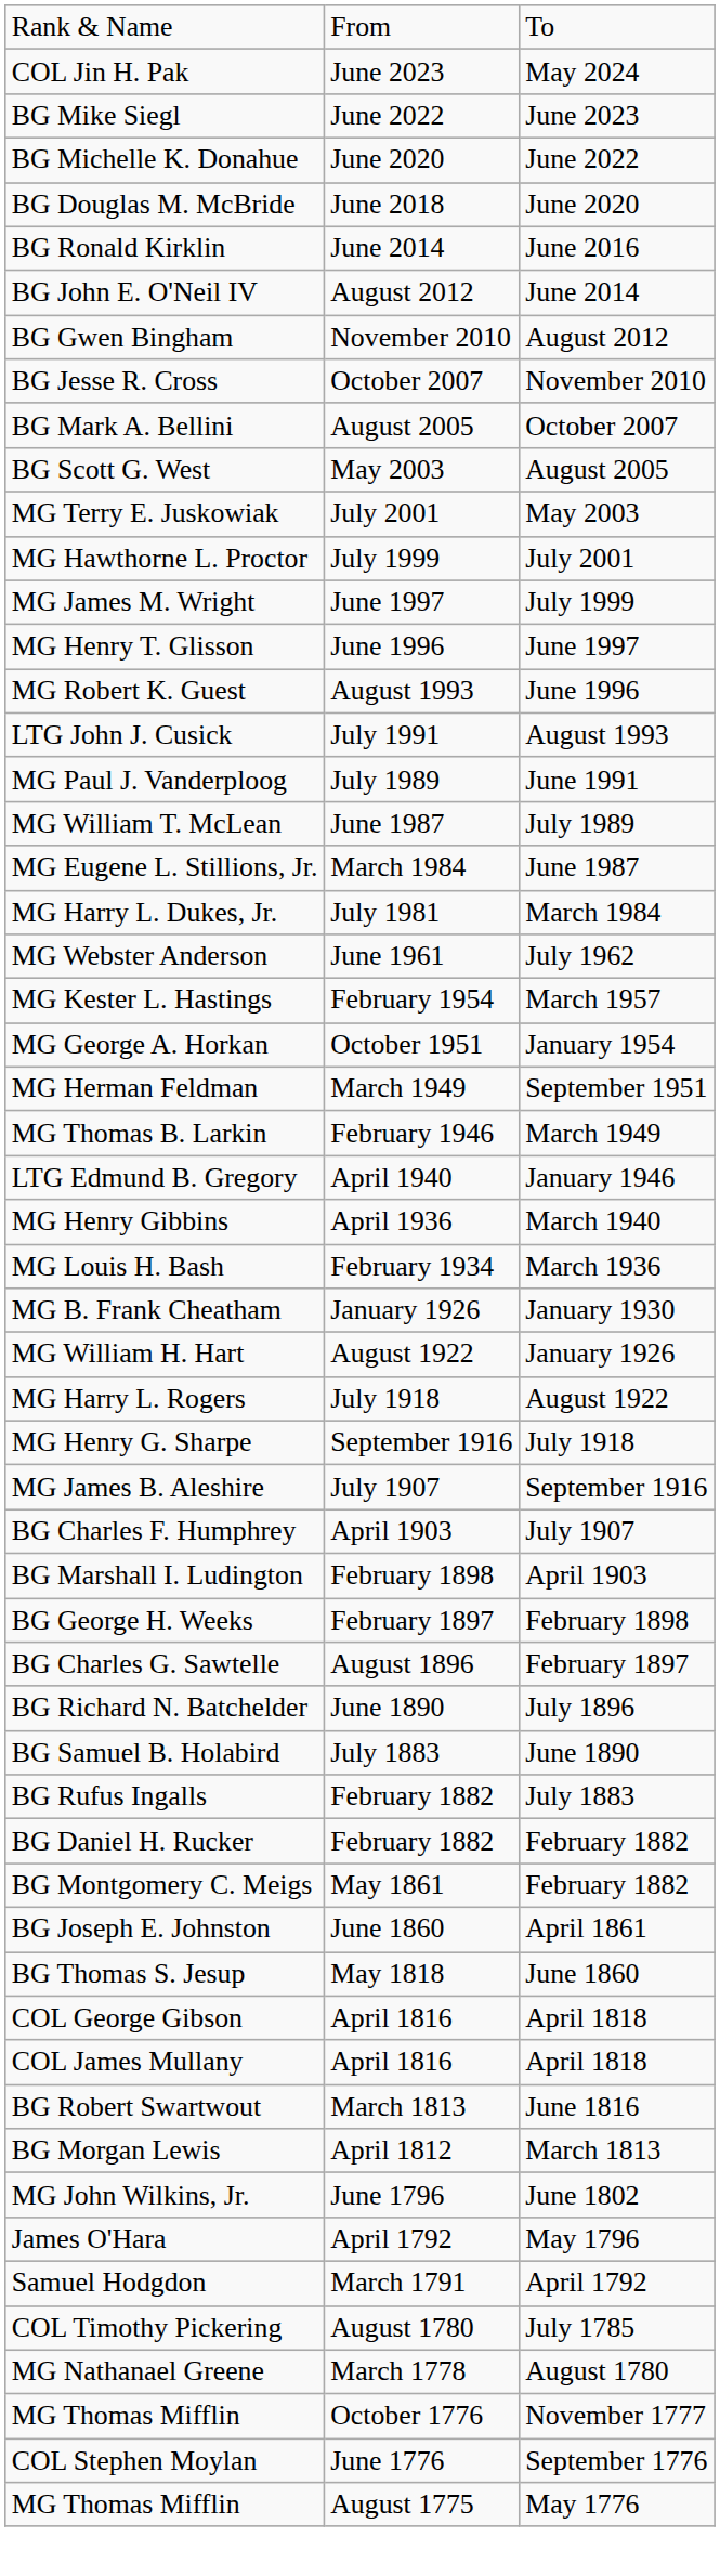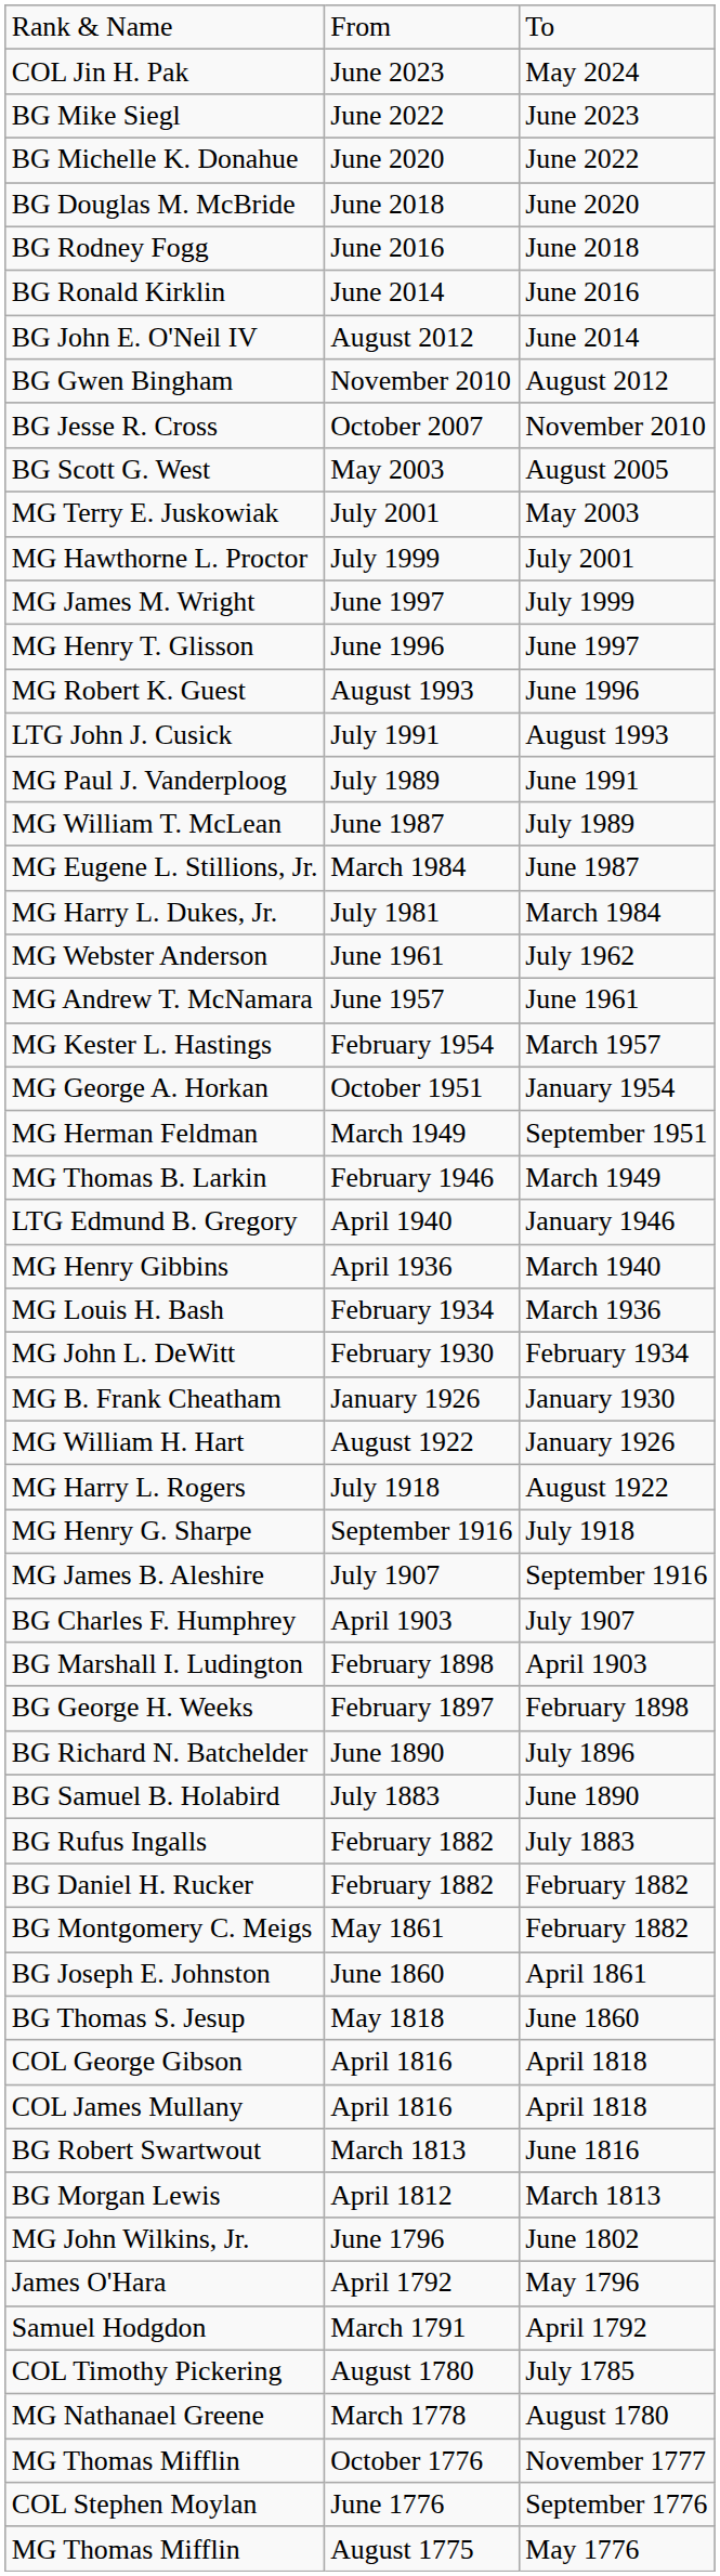+ row: BG Rodney Fogg | June 2016 | June 2018
- row: BG Mark A. Bellini | August 2005 | October 2007
+ row: MG Andrew T. McNamara | June 1957 | June 1961
+ row: MG John L. DeWitt | February 1930 | February 1934
- row: BG Charles G. Sawtelle | August 1896 | February 1897
